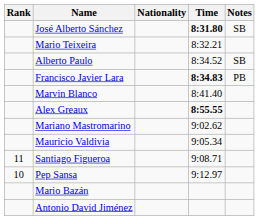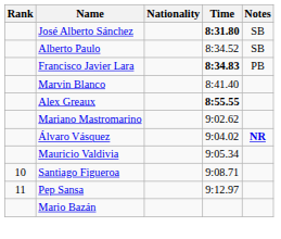- row: Mario Teixeira | 8:32.21
+ row: Álvaro Vásquez | 9:04.02 | NR
Santiago Figueroa | Rank: 11 -> 10
Pep Sansa | Rank: 10 -> 11
- row: Antonio David Jiménez
